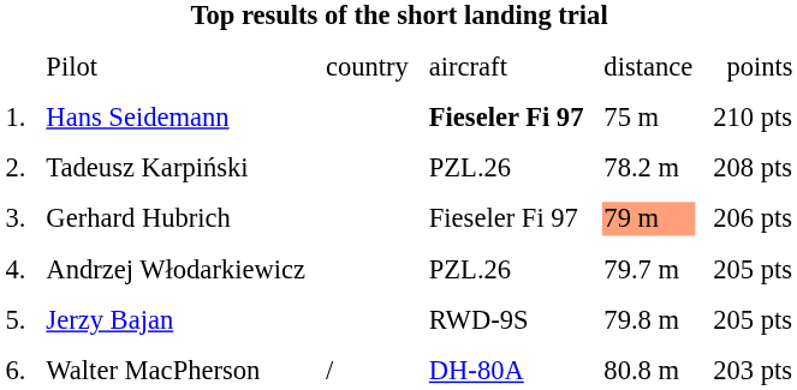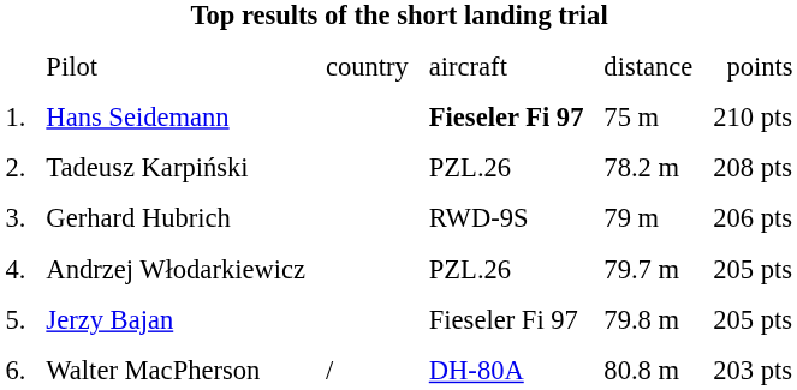Gerhard Hubrich | column 4: Fieseler Fi 97 -> RWD-9S
Gerhard Hubrich | column 5: lightsalmon background -> no background
Jerzy Bajan | column 4: RWD-9S -> Fieseler Fi 97
